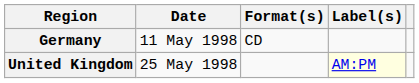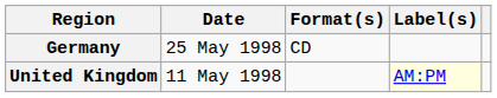Germany | Date: 11 May 1998 -> 25 May 1998
United Kingdom | Date: 25 May 1998 -> 11 May 1998
